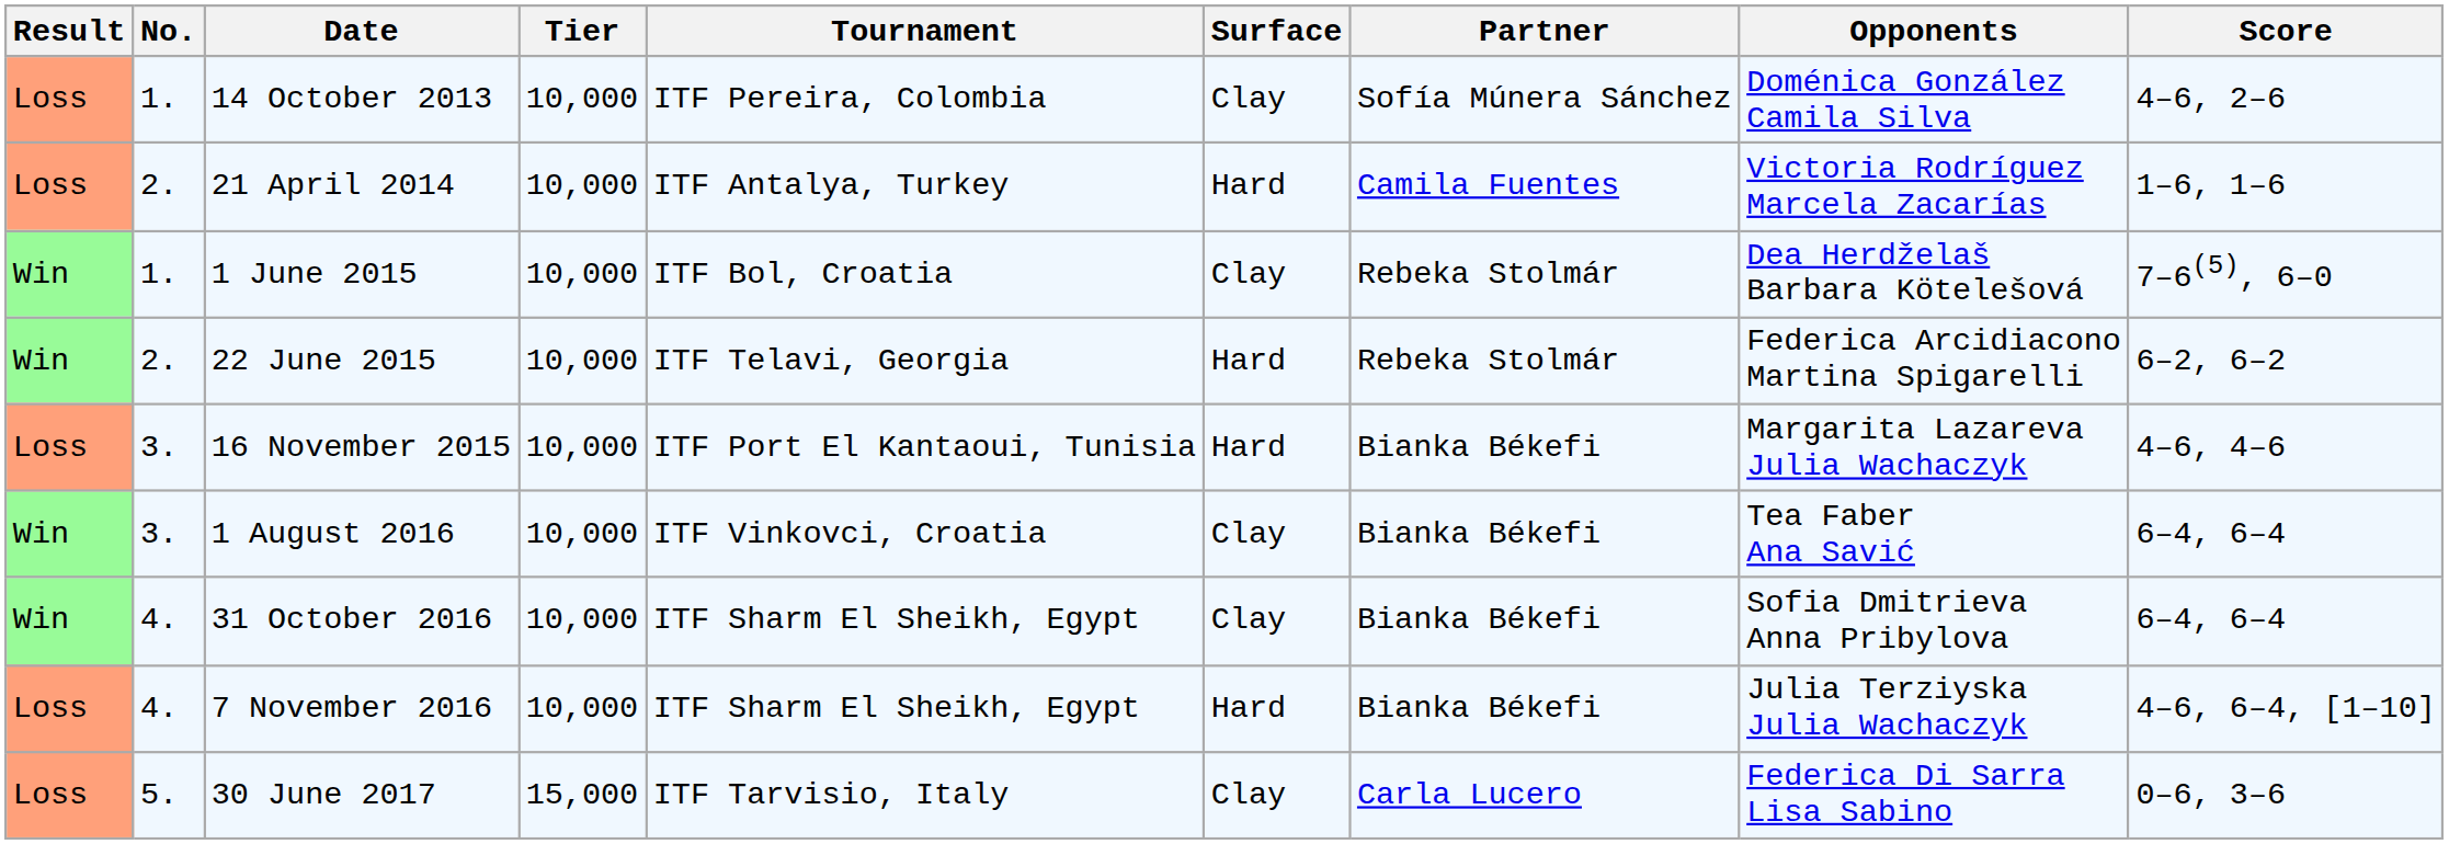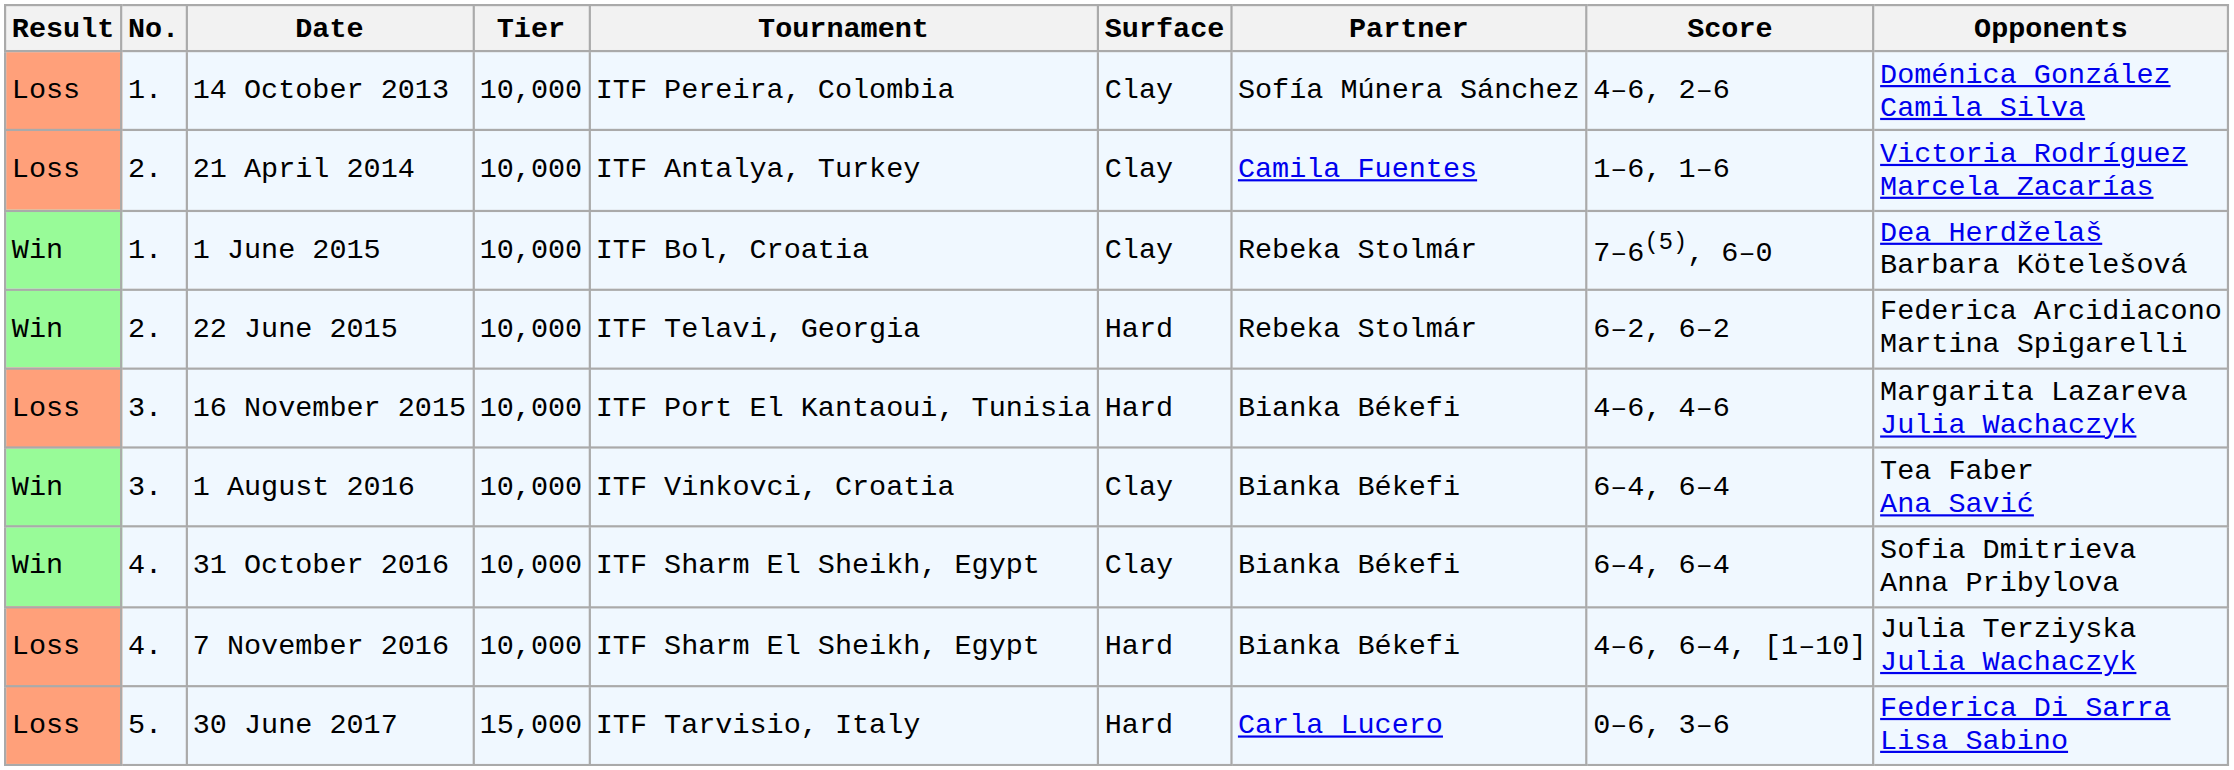columns swapped: Opponents <-> Score
21 April 2014 | Surface: Hard -> Clay
30 June 2017 | Surface: Clay -> Hard
